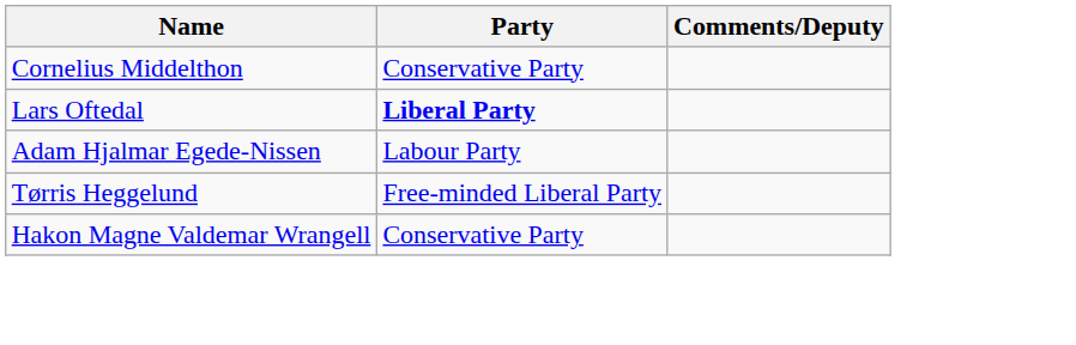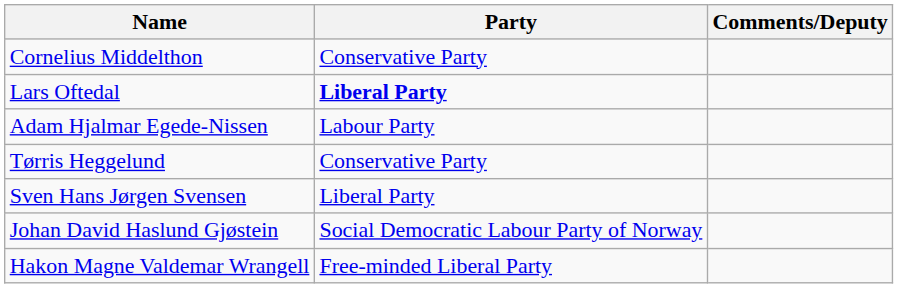Tørris Heggelund | Party: Free-minded Liberal Party -> Conservative Party
+ row: Sven Hans Jørgen Svensen | Liberal Party
+ row: Johan David Haslund Gjøstein | Social Democratic Labour Party of Norway
Hakon Magne Valdemar Wrangell | Party: Conservative Party -> Free-minded Liberal Party
